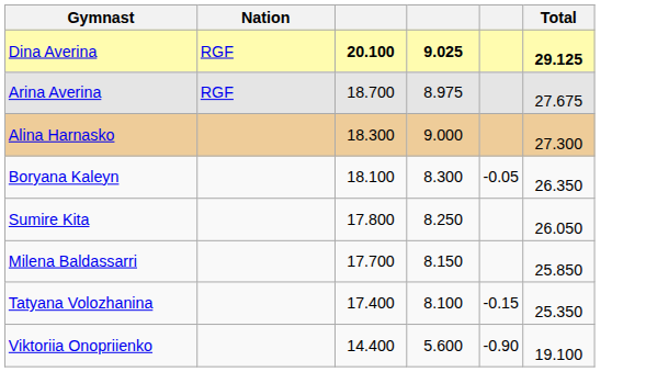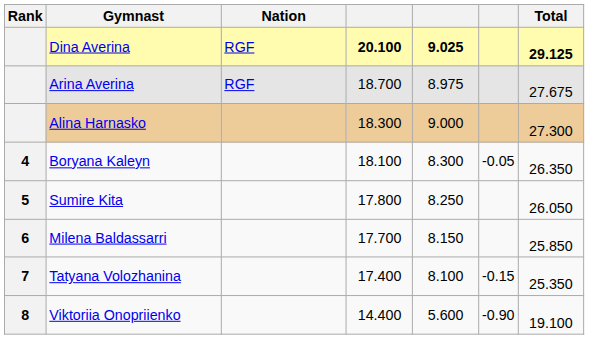+ column: Rank | 4 | 5 | 6 | 7 | 8
